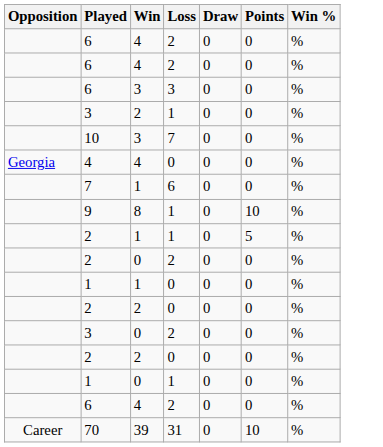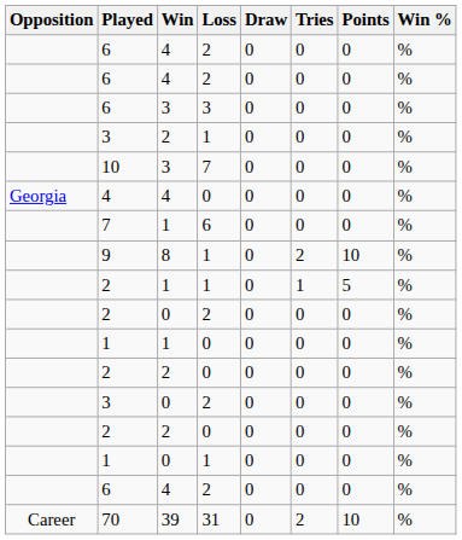+ column: Tries | 0 | 0 | 0 | 0 | 0 | 0 | 0 | 2 | 1 | 0 | 0 | 0 | 0 | 0 | 0 | 0 | 2
